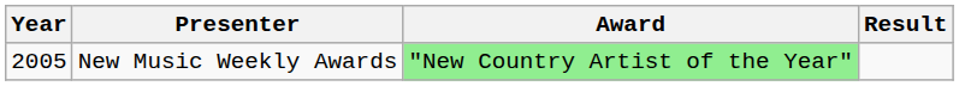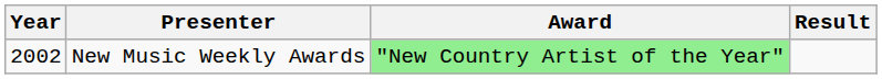New Music Weekly Awards | Year: 2005 -> 2002
